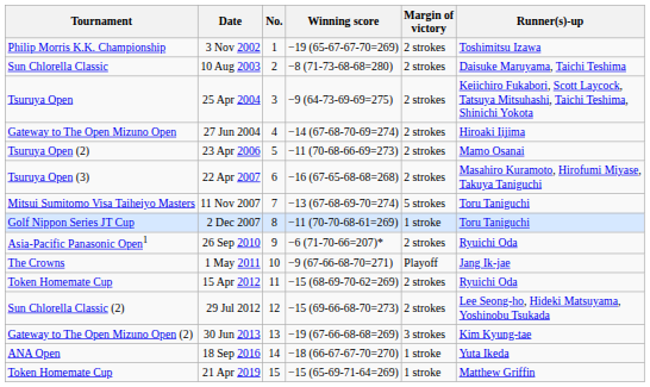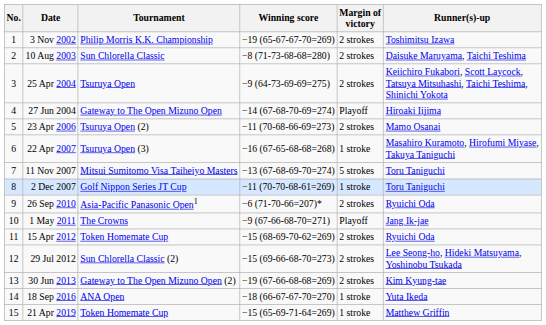columns swapped: No. <-> Tournament
27 Jun 2004 | Margin of victory: 2 strokes -> Playoff
22 Apr 2007 | Margin of victory: 2 strokes -> 1 stroke
30 Jun 2013 | Margin of victory: 3 strokes -> 2 strokes
